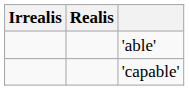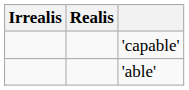rows swapped: 'able' <-> 'capable'
